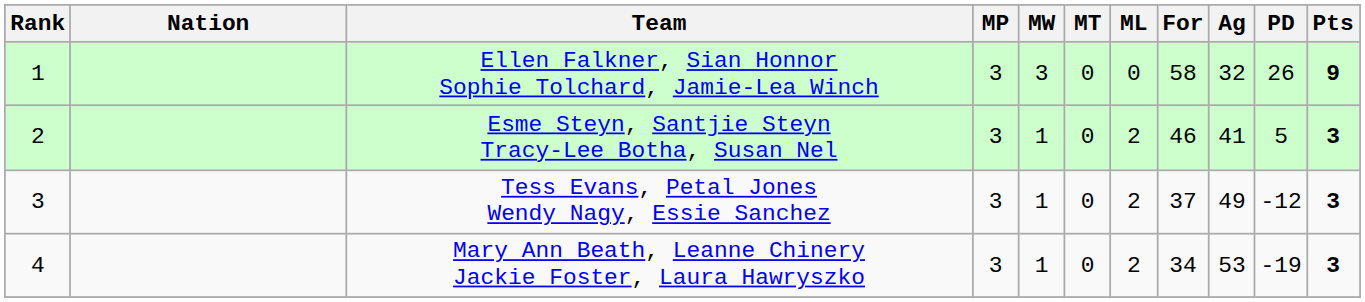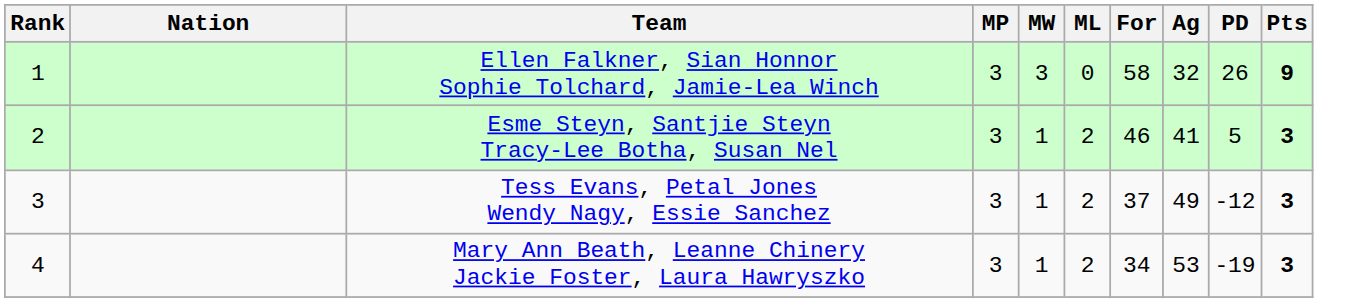- column: MT | 0 | 0 | 0 | 0
